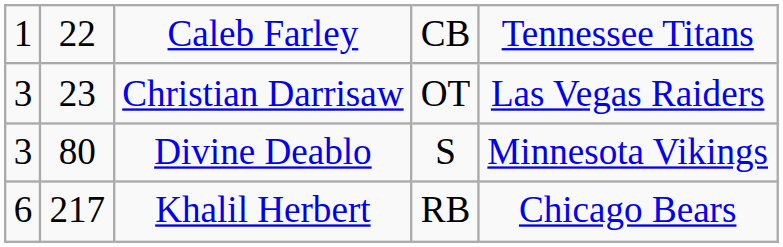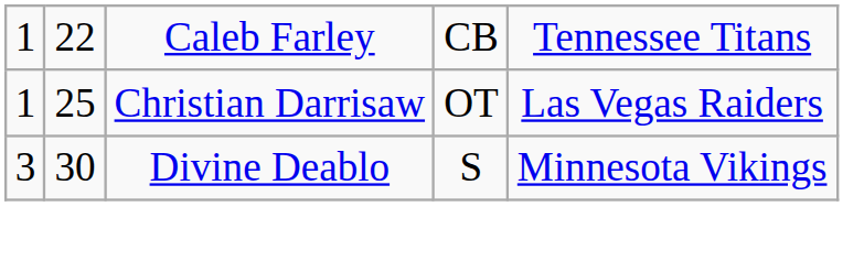Christian Darrisaw | column 1: 3 -> 1
Christian Darrisaw | column 2: 23 -> 25
Divine Deablo | column 2: 80 -> 30
- row: 6 | 217 | Khalil Herbert | RB | Chicago Bears
